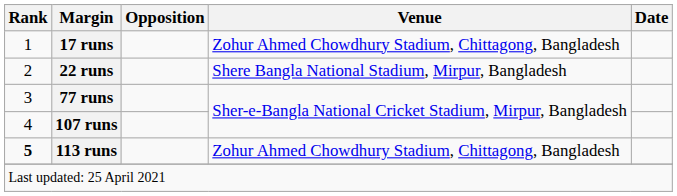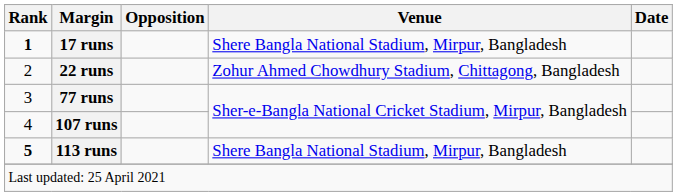17 runs | Rank: normal -> bold
17 runs | Venue: Zohur Ahmed Chowdhury Stadium, Chittagong, Bangladesh -> Shere Bangla National Stadium, Mirpur, Bangladesh
22 runs | Venue: Shere Bangla National Stadium, Mirpur, Bangladesh -> Zohur Ahmed Chowdhury Stadium, Chittagong, Bangladesh
113 runs | Venue: Zohur Ahmed Chowdhury Stadium, Chittagong, Bangladesh -> Shere Bangla National Stadium, Mirpur, Bangladesh
